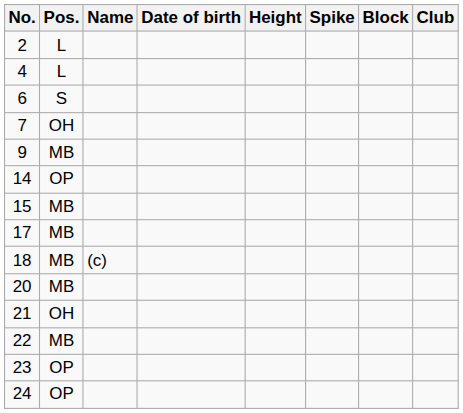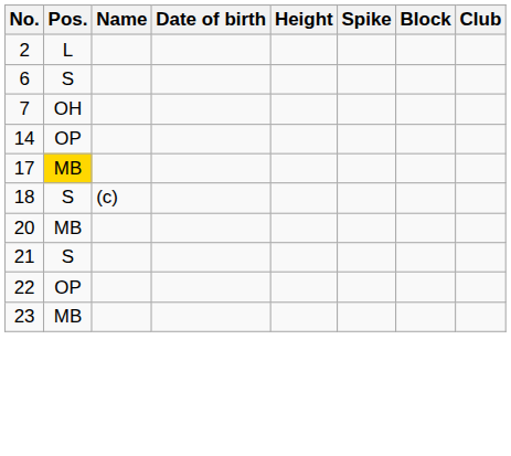- row: 4 | L
- row: 9 | MB
- row: 15 | MB
17 | Pos.: no background -> gold background
18 | Pos.: MB -> S
21 | Pos.: OH -> S
22 | Pos.: MB -> OP
23 | Pos.: OP -> MB
- row: 24 | OP
